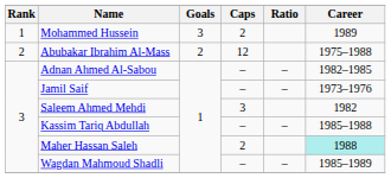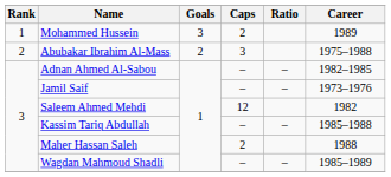Abubakar Ibrahim Al-Mass | Caps: 12 -> 3
Saleem Ahmed Mehdi | Caps: 3 -> 12
Maher Hassan Saleh | Career: paleturquoise background -> no background
